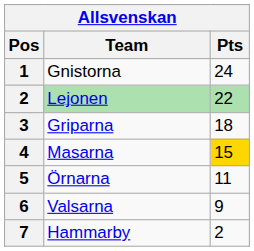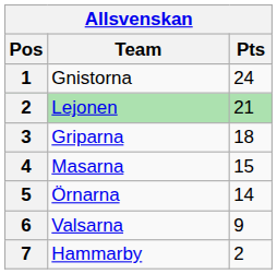Lejonen | Pts: 22 -> 21
Masarna | Pts: gold background -> no background
Örnarna | Pts: 11 -> 14
